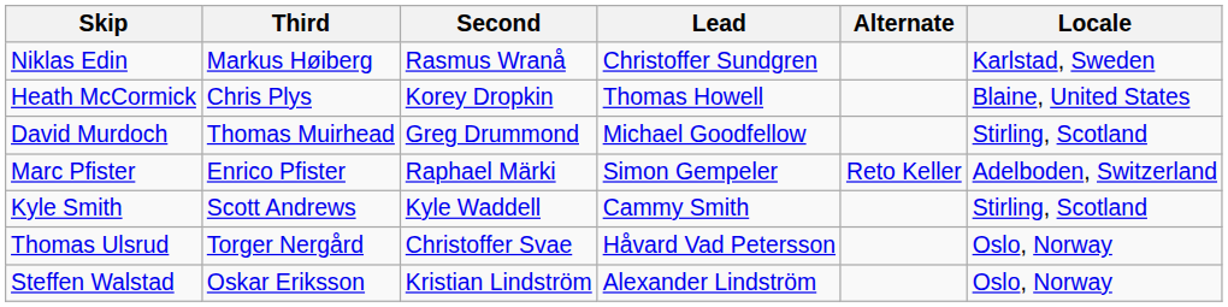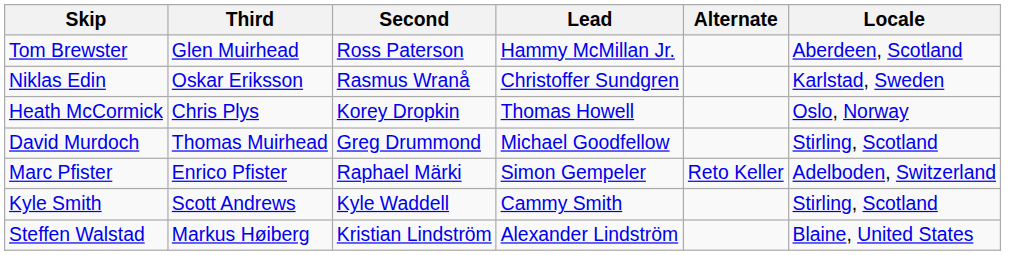+ row: Tom Brewster | Glen Muirhead | Ross Paterson | Hammy McMillan Jr. | Aberdeen, Scotland
Niklas Edin | Third: Markus Høiberg -> Oskar Eriksson
Heath McCormick | Locale: Blaine, United States -> Oslo, Norway
- row: Thomas Ulsrud | Torger Nergård | Christoffer Svae | Håvard Vad Petersson | Oslo, Norway
Steffen Walstad | Third: Oskar Eriksson -> Markus Høiberg
Steffen Walstad | Locale: Oslo, Norway -> Blaine, United States
